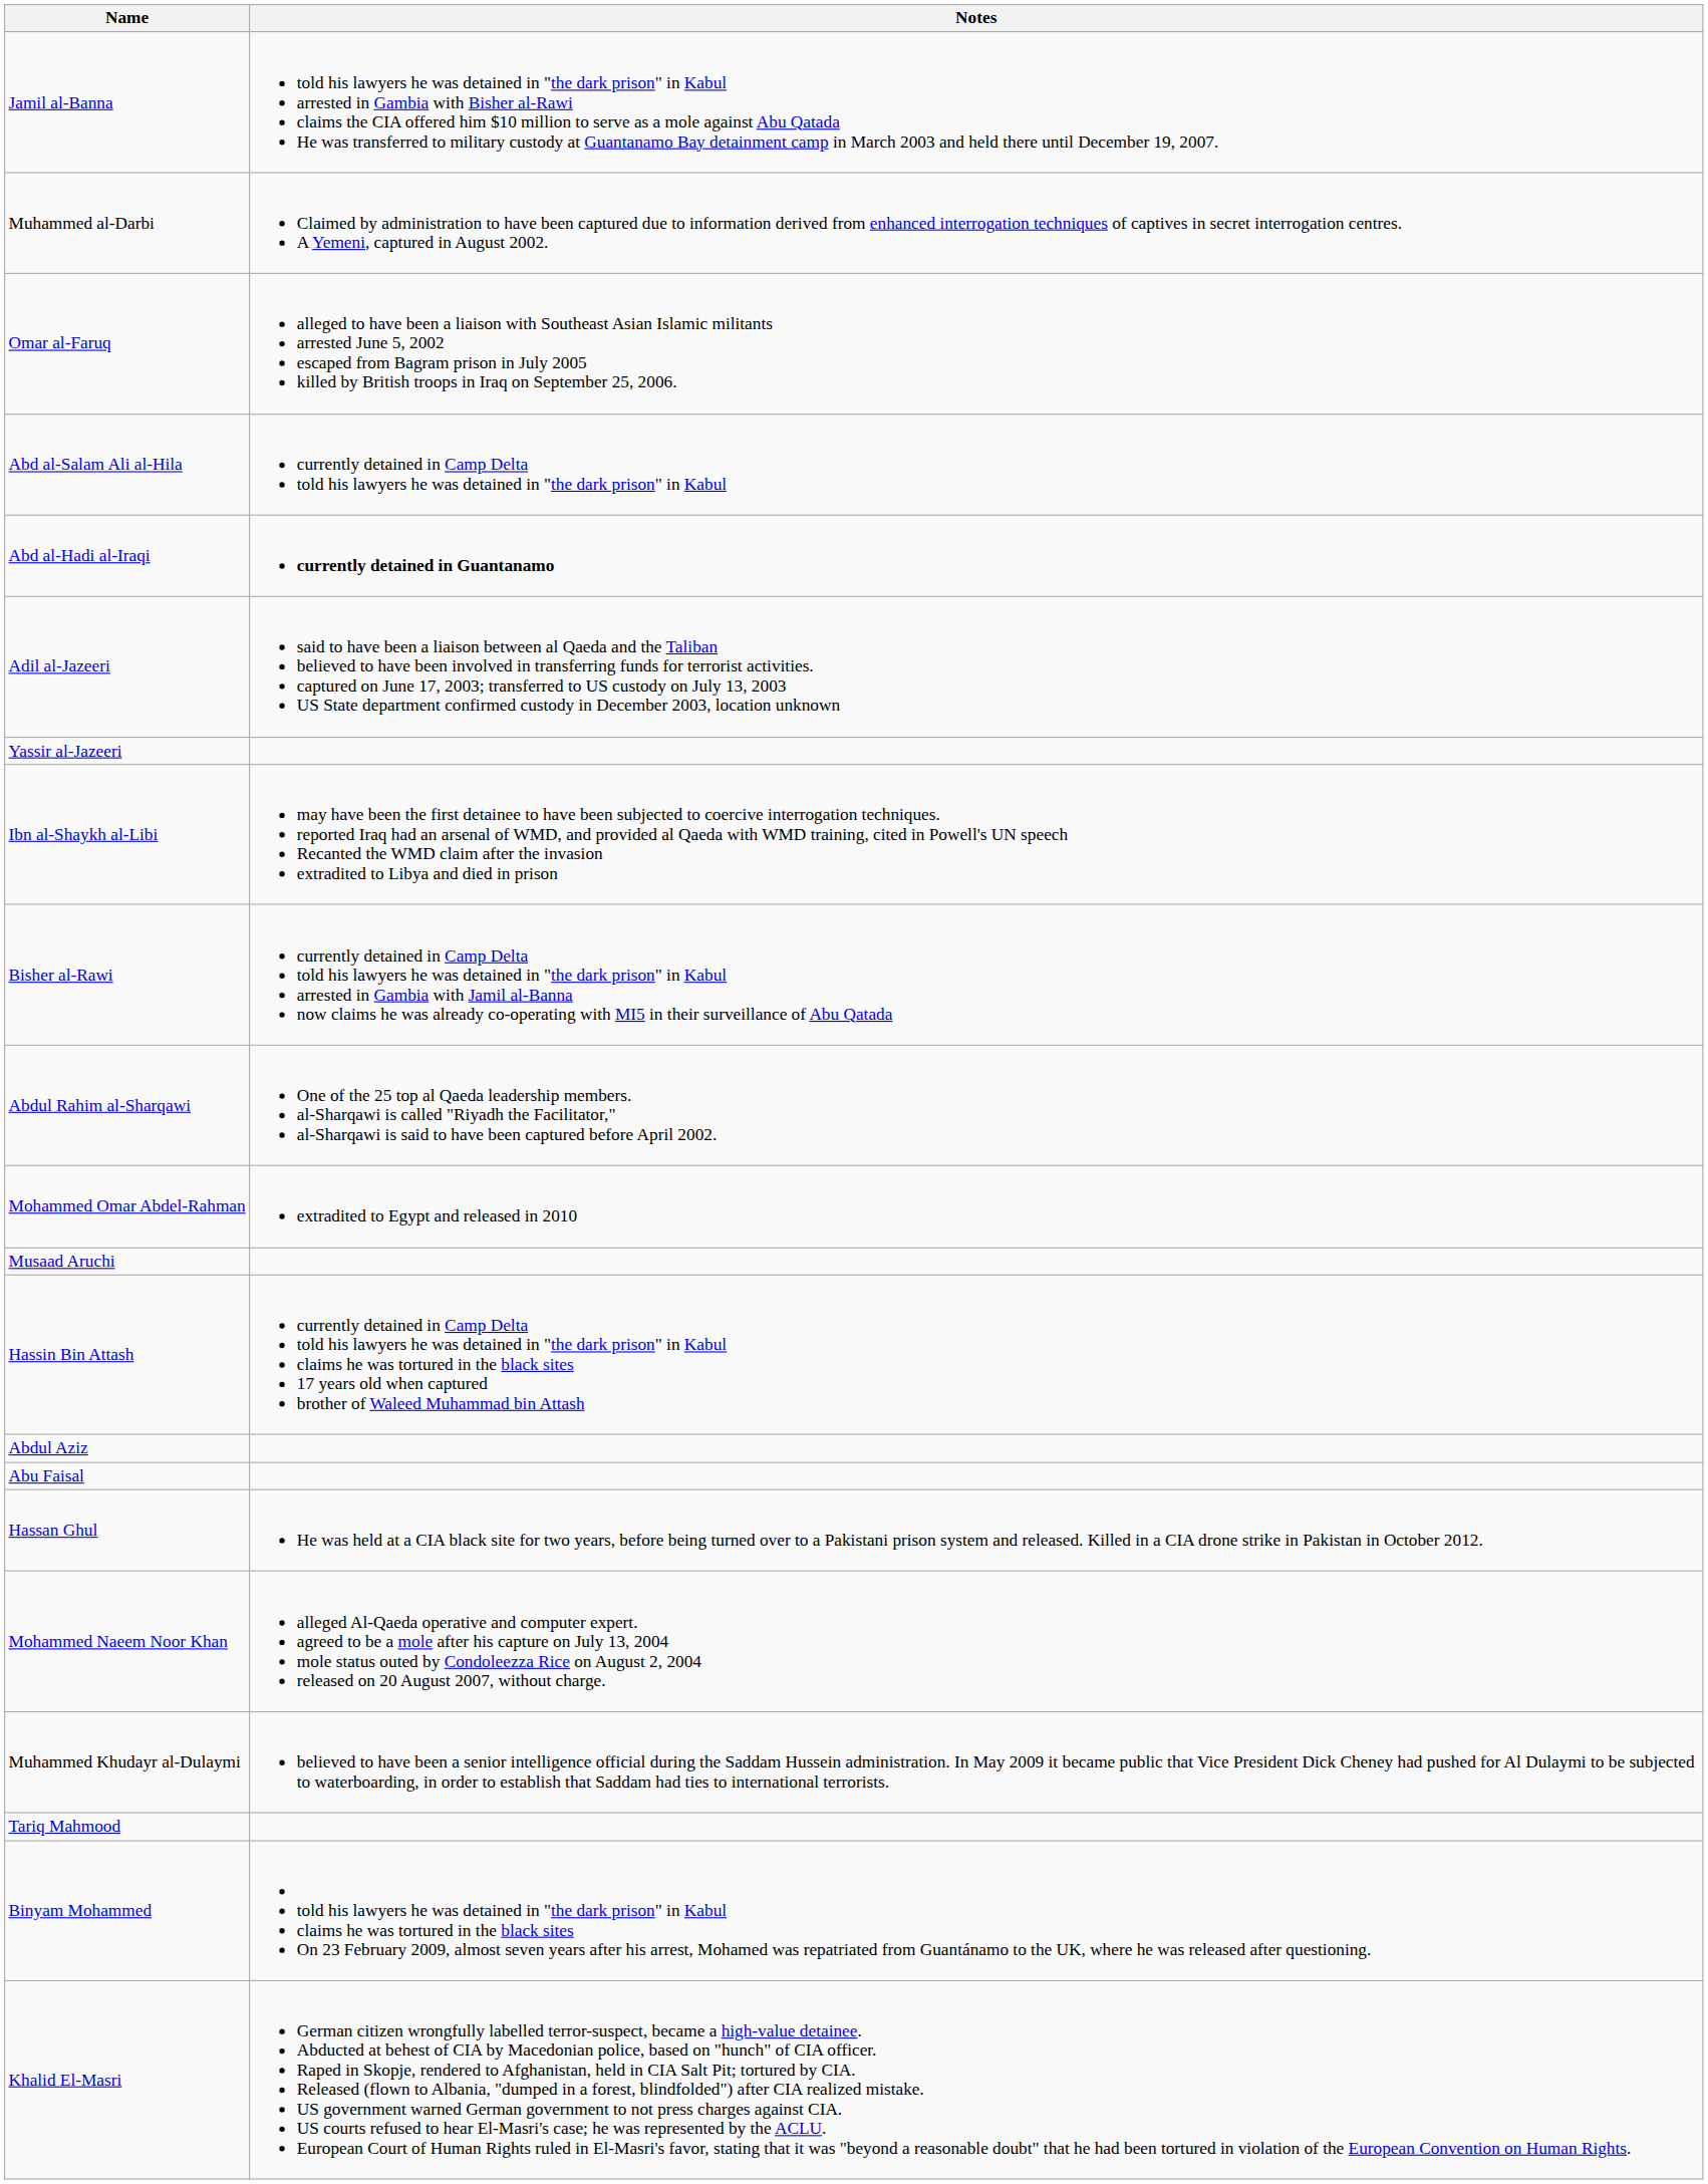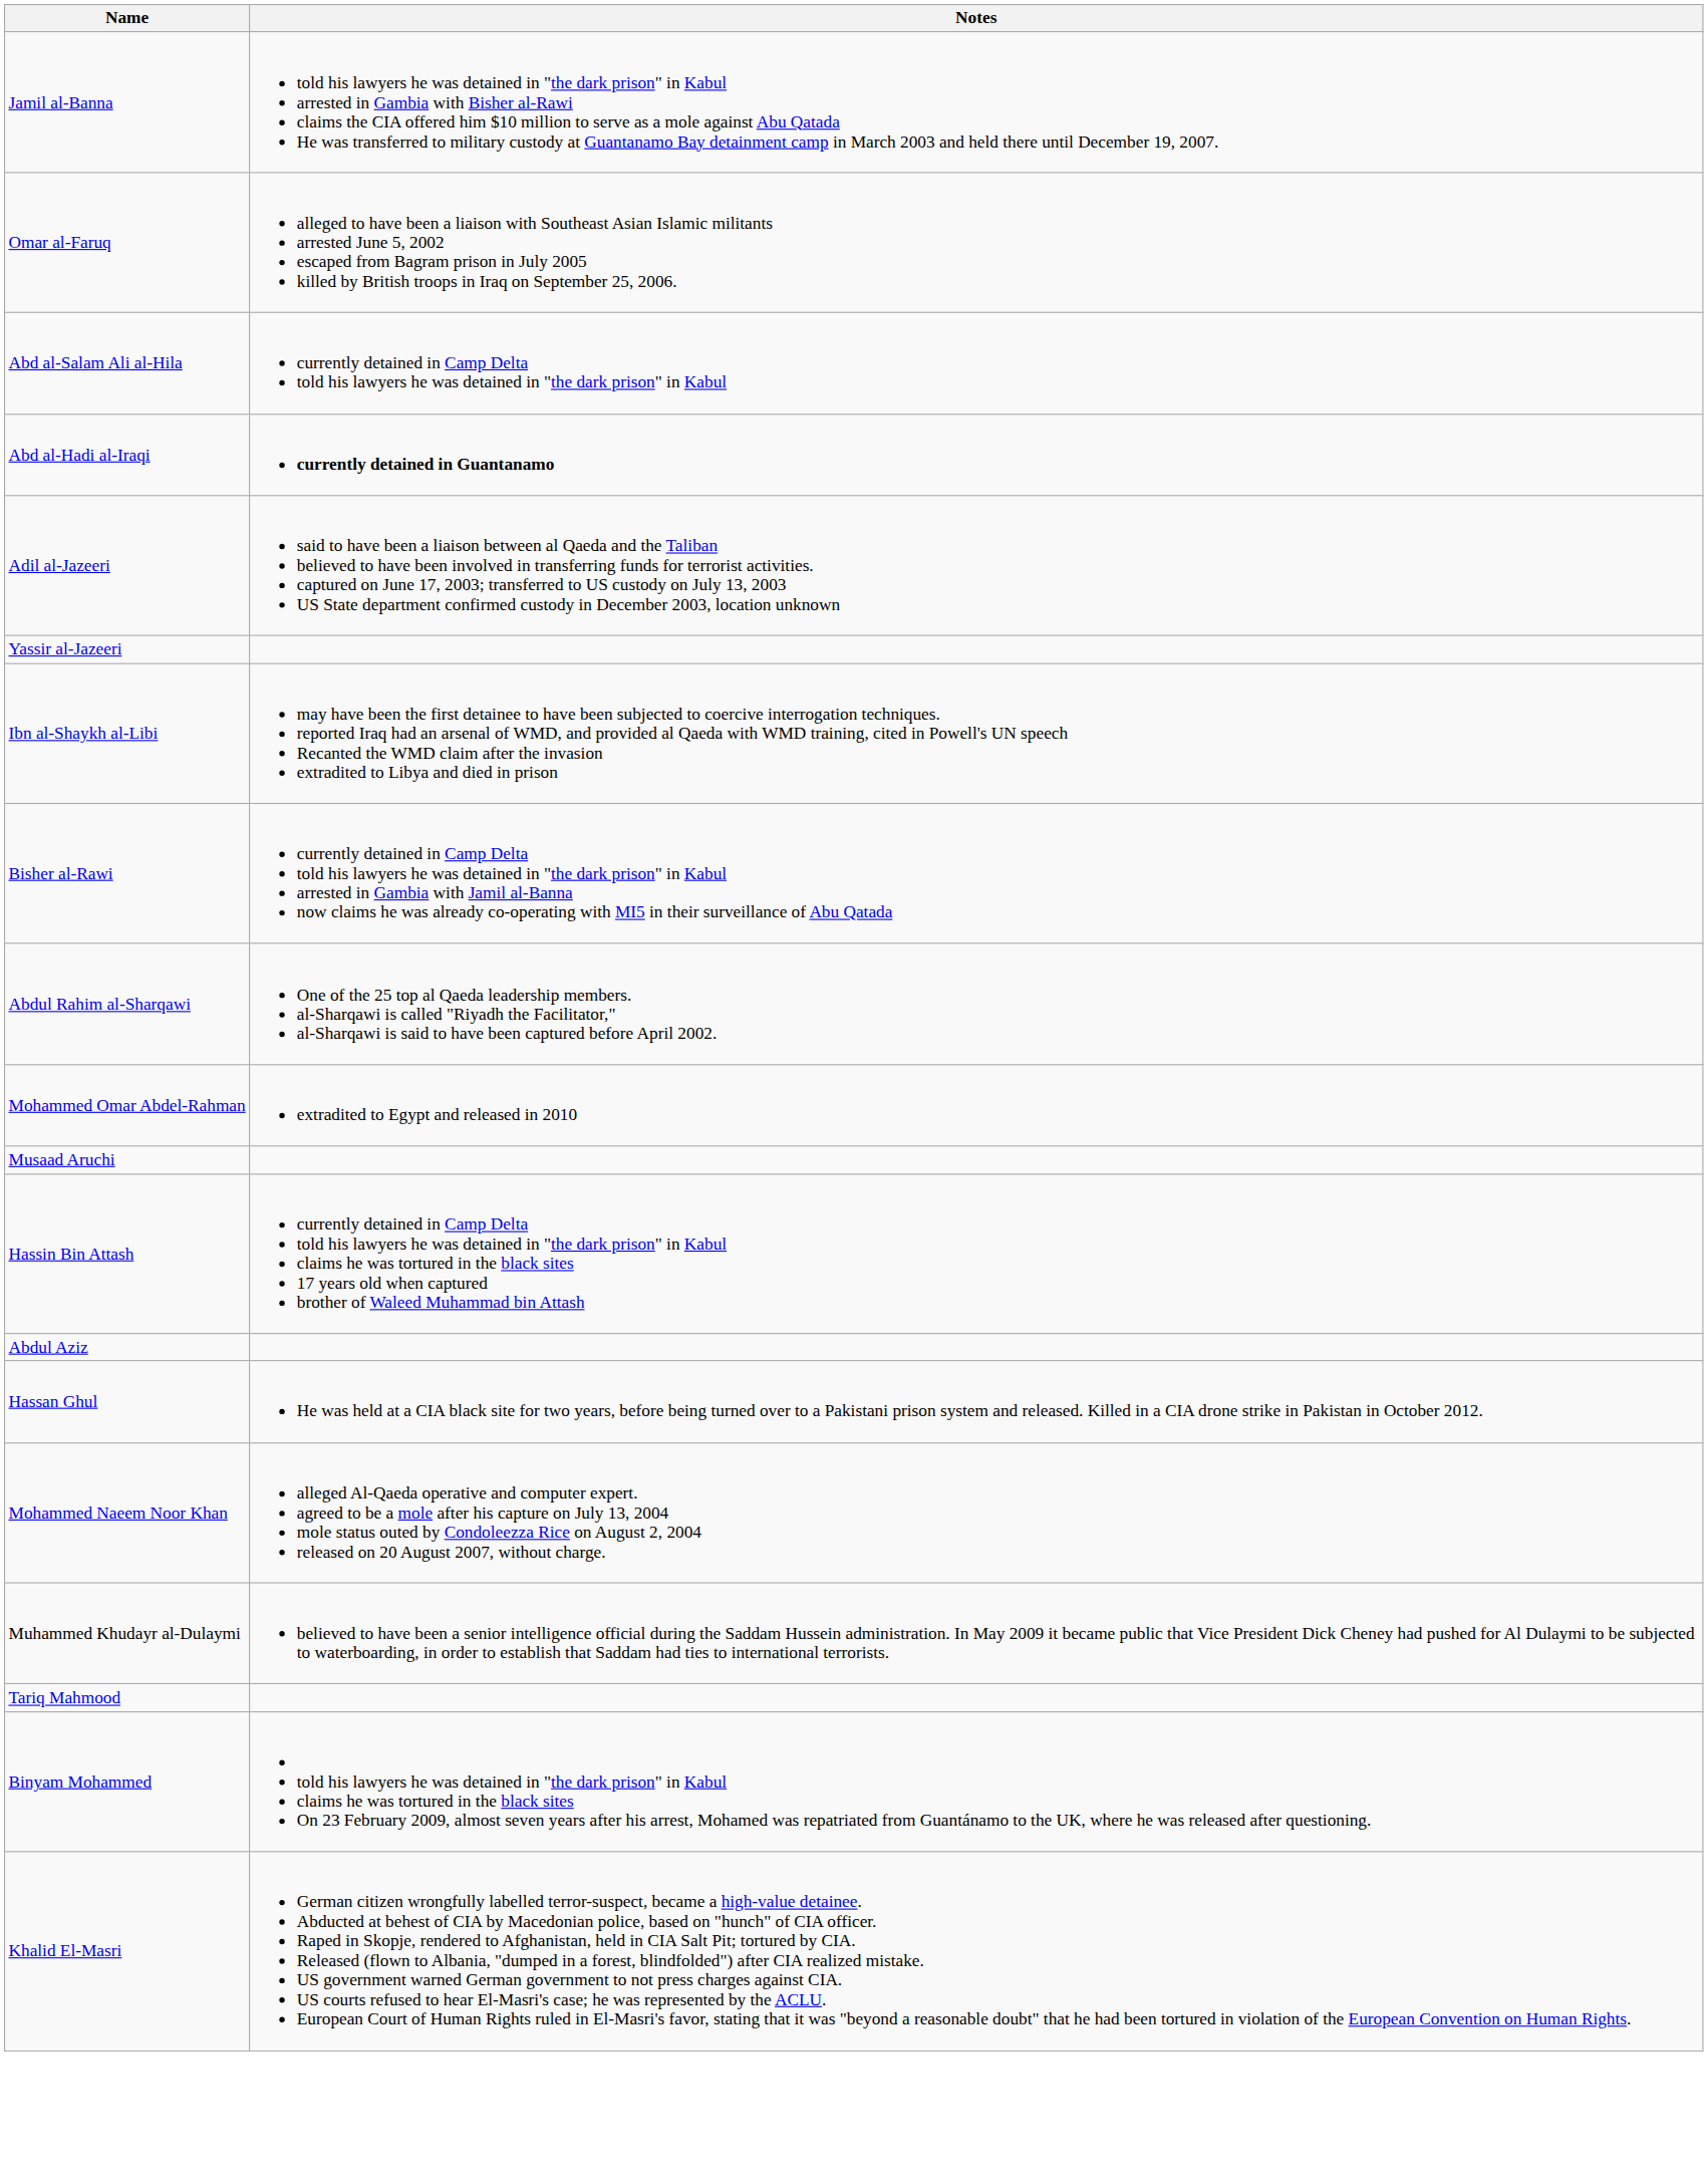- row: Muhammed al-Darbi | Claimed by administration to have been captured due to information derived from enhanced interrogation techniques of captives in secret interrogation centres. A Yemeni, captured in August 2002.
- row: Abu Faisal
